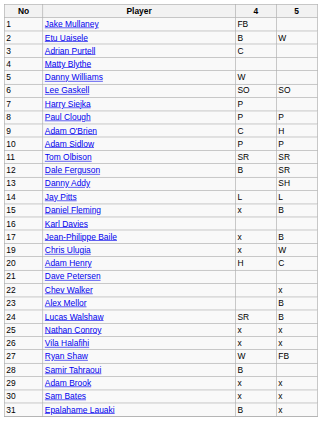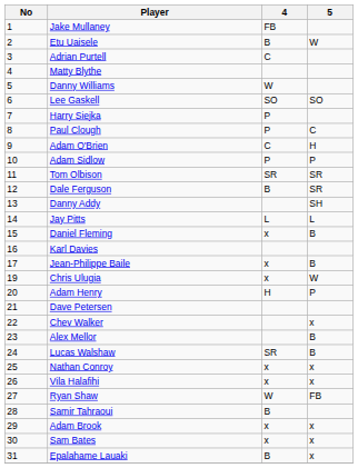Paul Clough | 5: P -> C
Adam Henry | 5: C -> P
